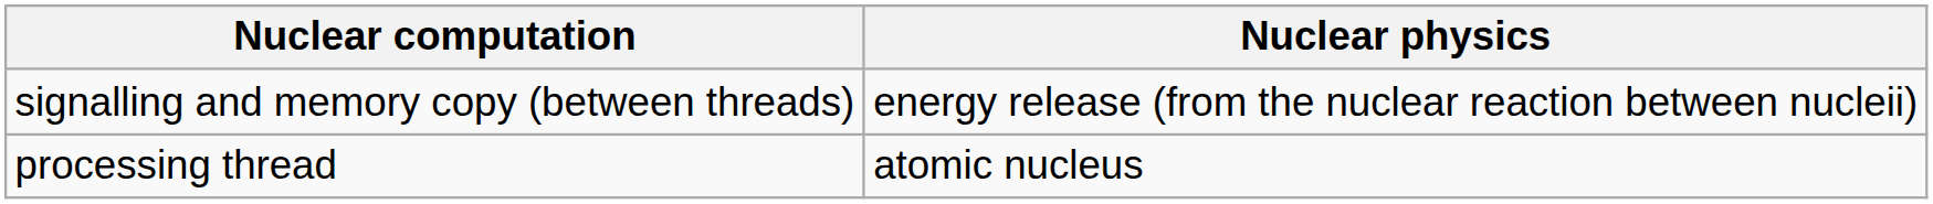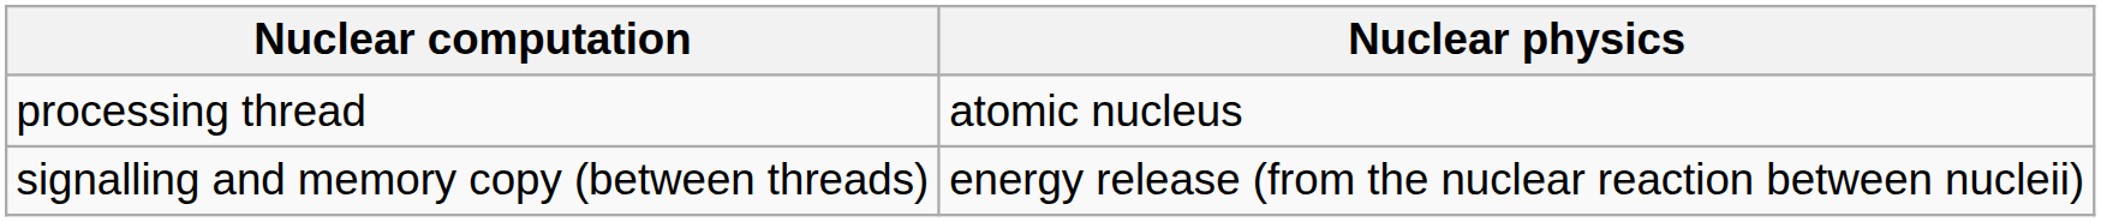rows swapped: processing thread <-> signalling and memory copy (between threads)
